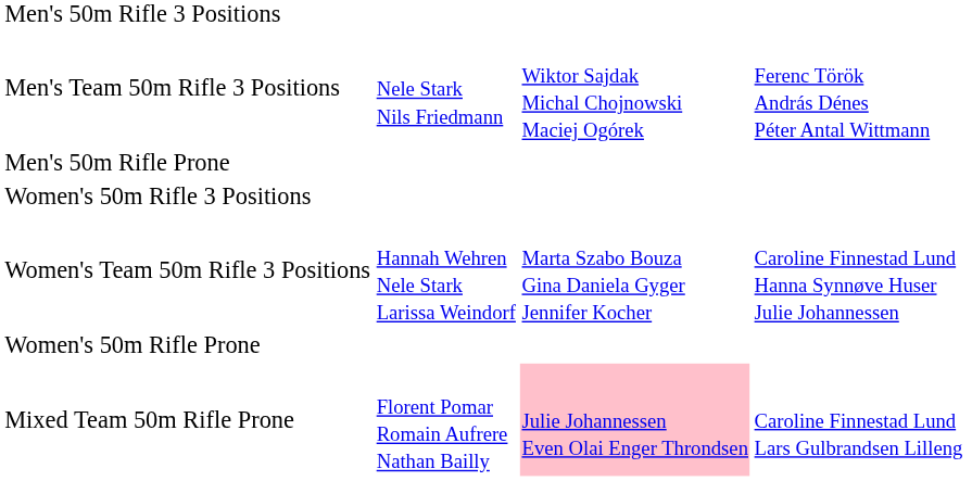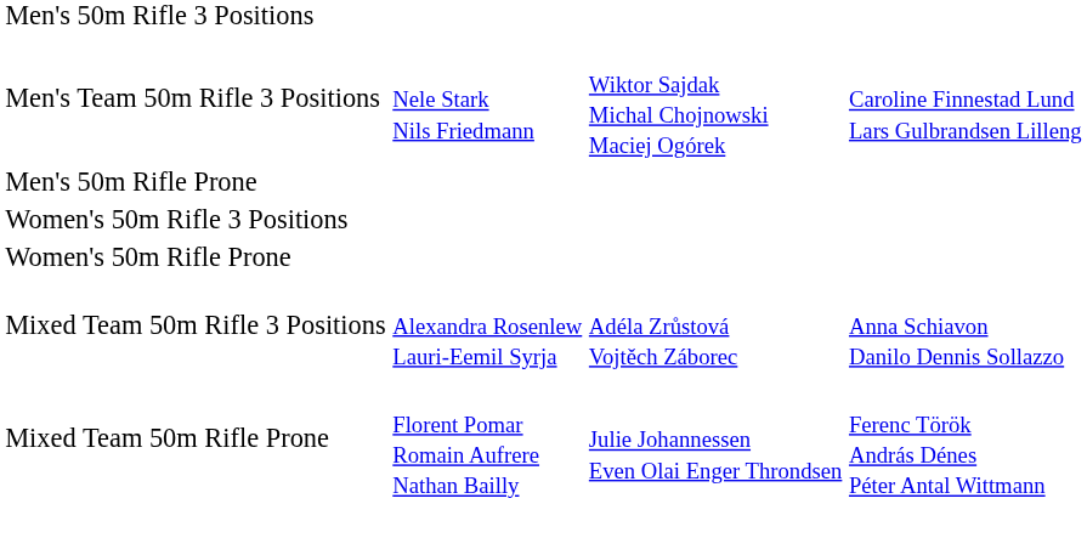Men's Team 50m Rifle 3 Positions | column 4: Ferenc Török András Dénes Péter Antal Wittmann -> Caroline Finnestad Lund Lars Gulbrandsen Lilleng
- row: Women's Team 50m Rifle 3 Positions | Hannah Wehren Nele Stark Larissa Weindorf | Marta Szabo Bouza Gina Daniela Gyger Jennifer Kocher | Caroline Finnestad Lund Hanna Synnøve Huser Julie Johannessen
+ row: Mixed Team 50m Rifle 3 Positions | Alexandra Rosenlew Lauri-Eemil Syrja | Adéla Zrůstová Vojtěch Záborec | Anna Schiavon Danilo Dennis Sollazzo
Mixed Team 50m Rifle Prone | column 3: pink background -> no background
Mixed Team 50m Rifle Prone | column 4: Caroline Finnestad Lund Lars Gulbrandsen Lilleng -> Ferenc Török András Dénes Péter Antal Wittmann
